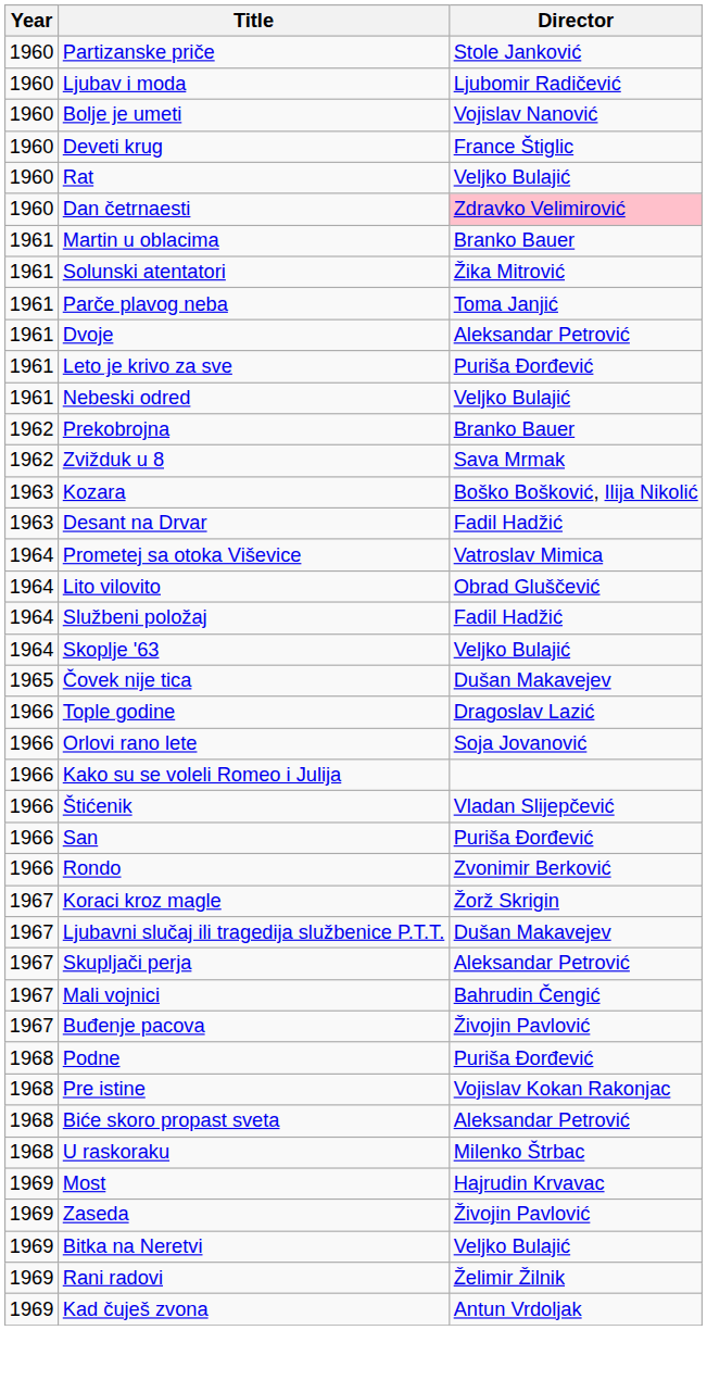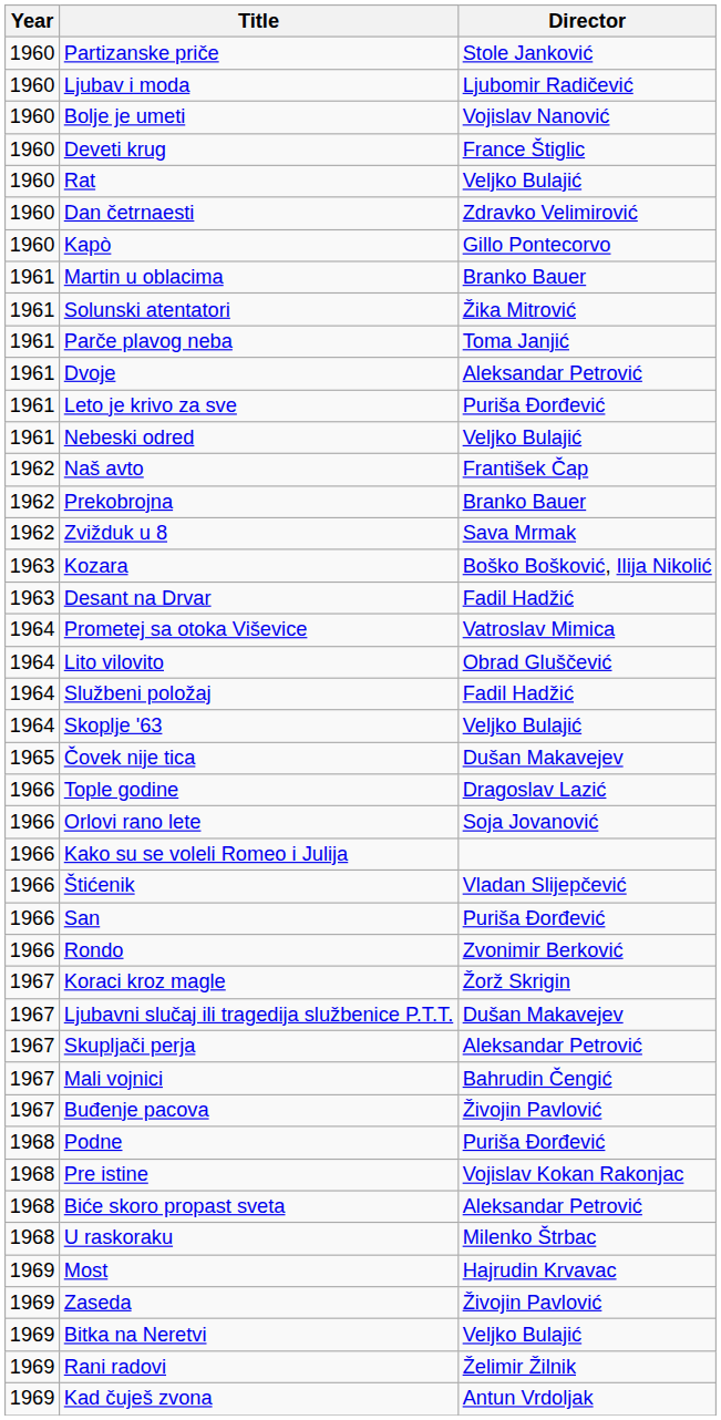Dan četrnaesti | Director: pink background -> no background
+ row: 1960 | Kapò | Gillo Pontecorvo
+ row: 1962 | Naš avto | František Čap
